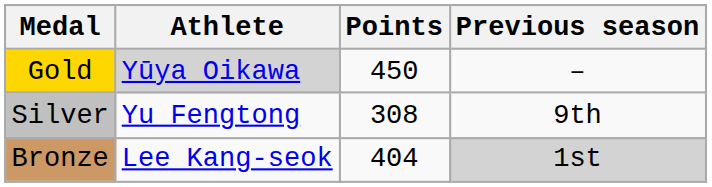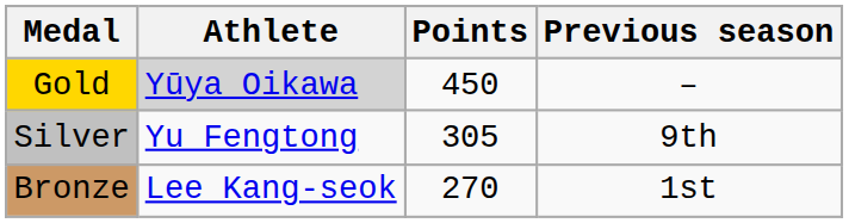Silver | Points: 308 -> 305
Bronze | Points: 404 -> 270
Bronze | Previous season: lightgrey background -> no background
